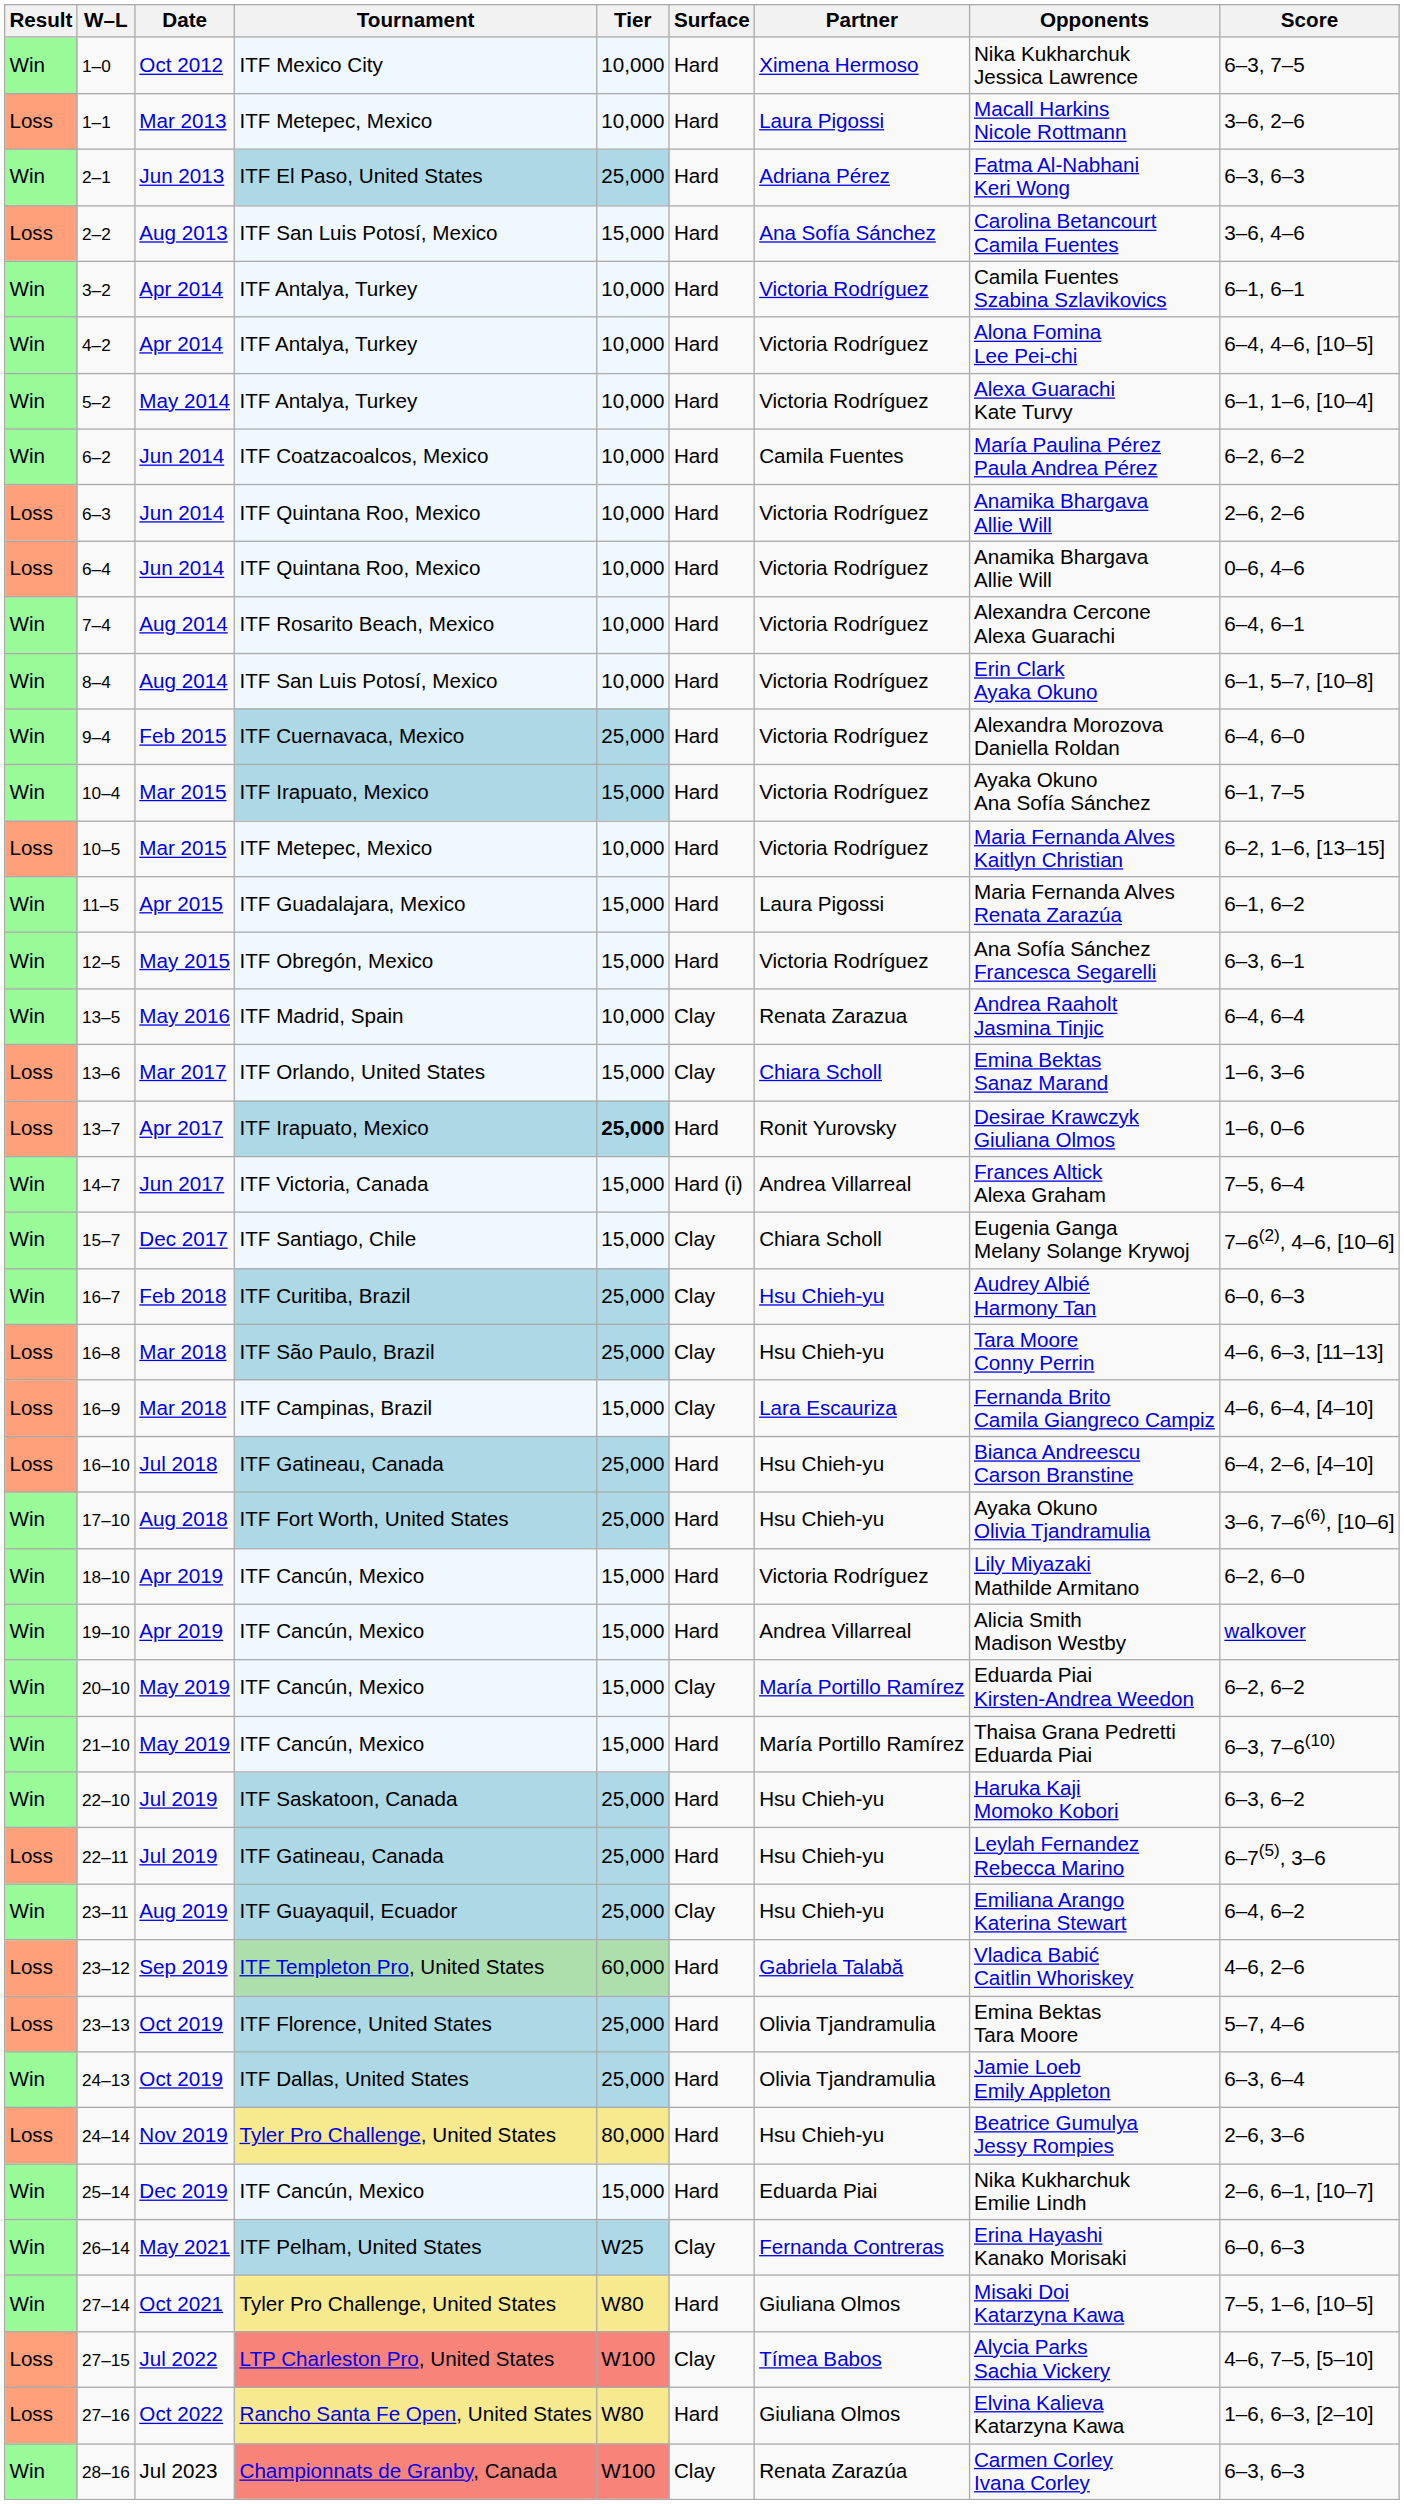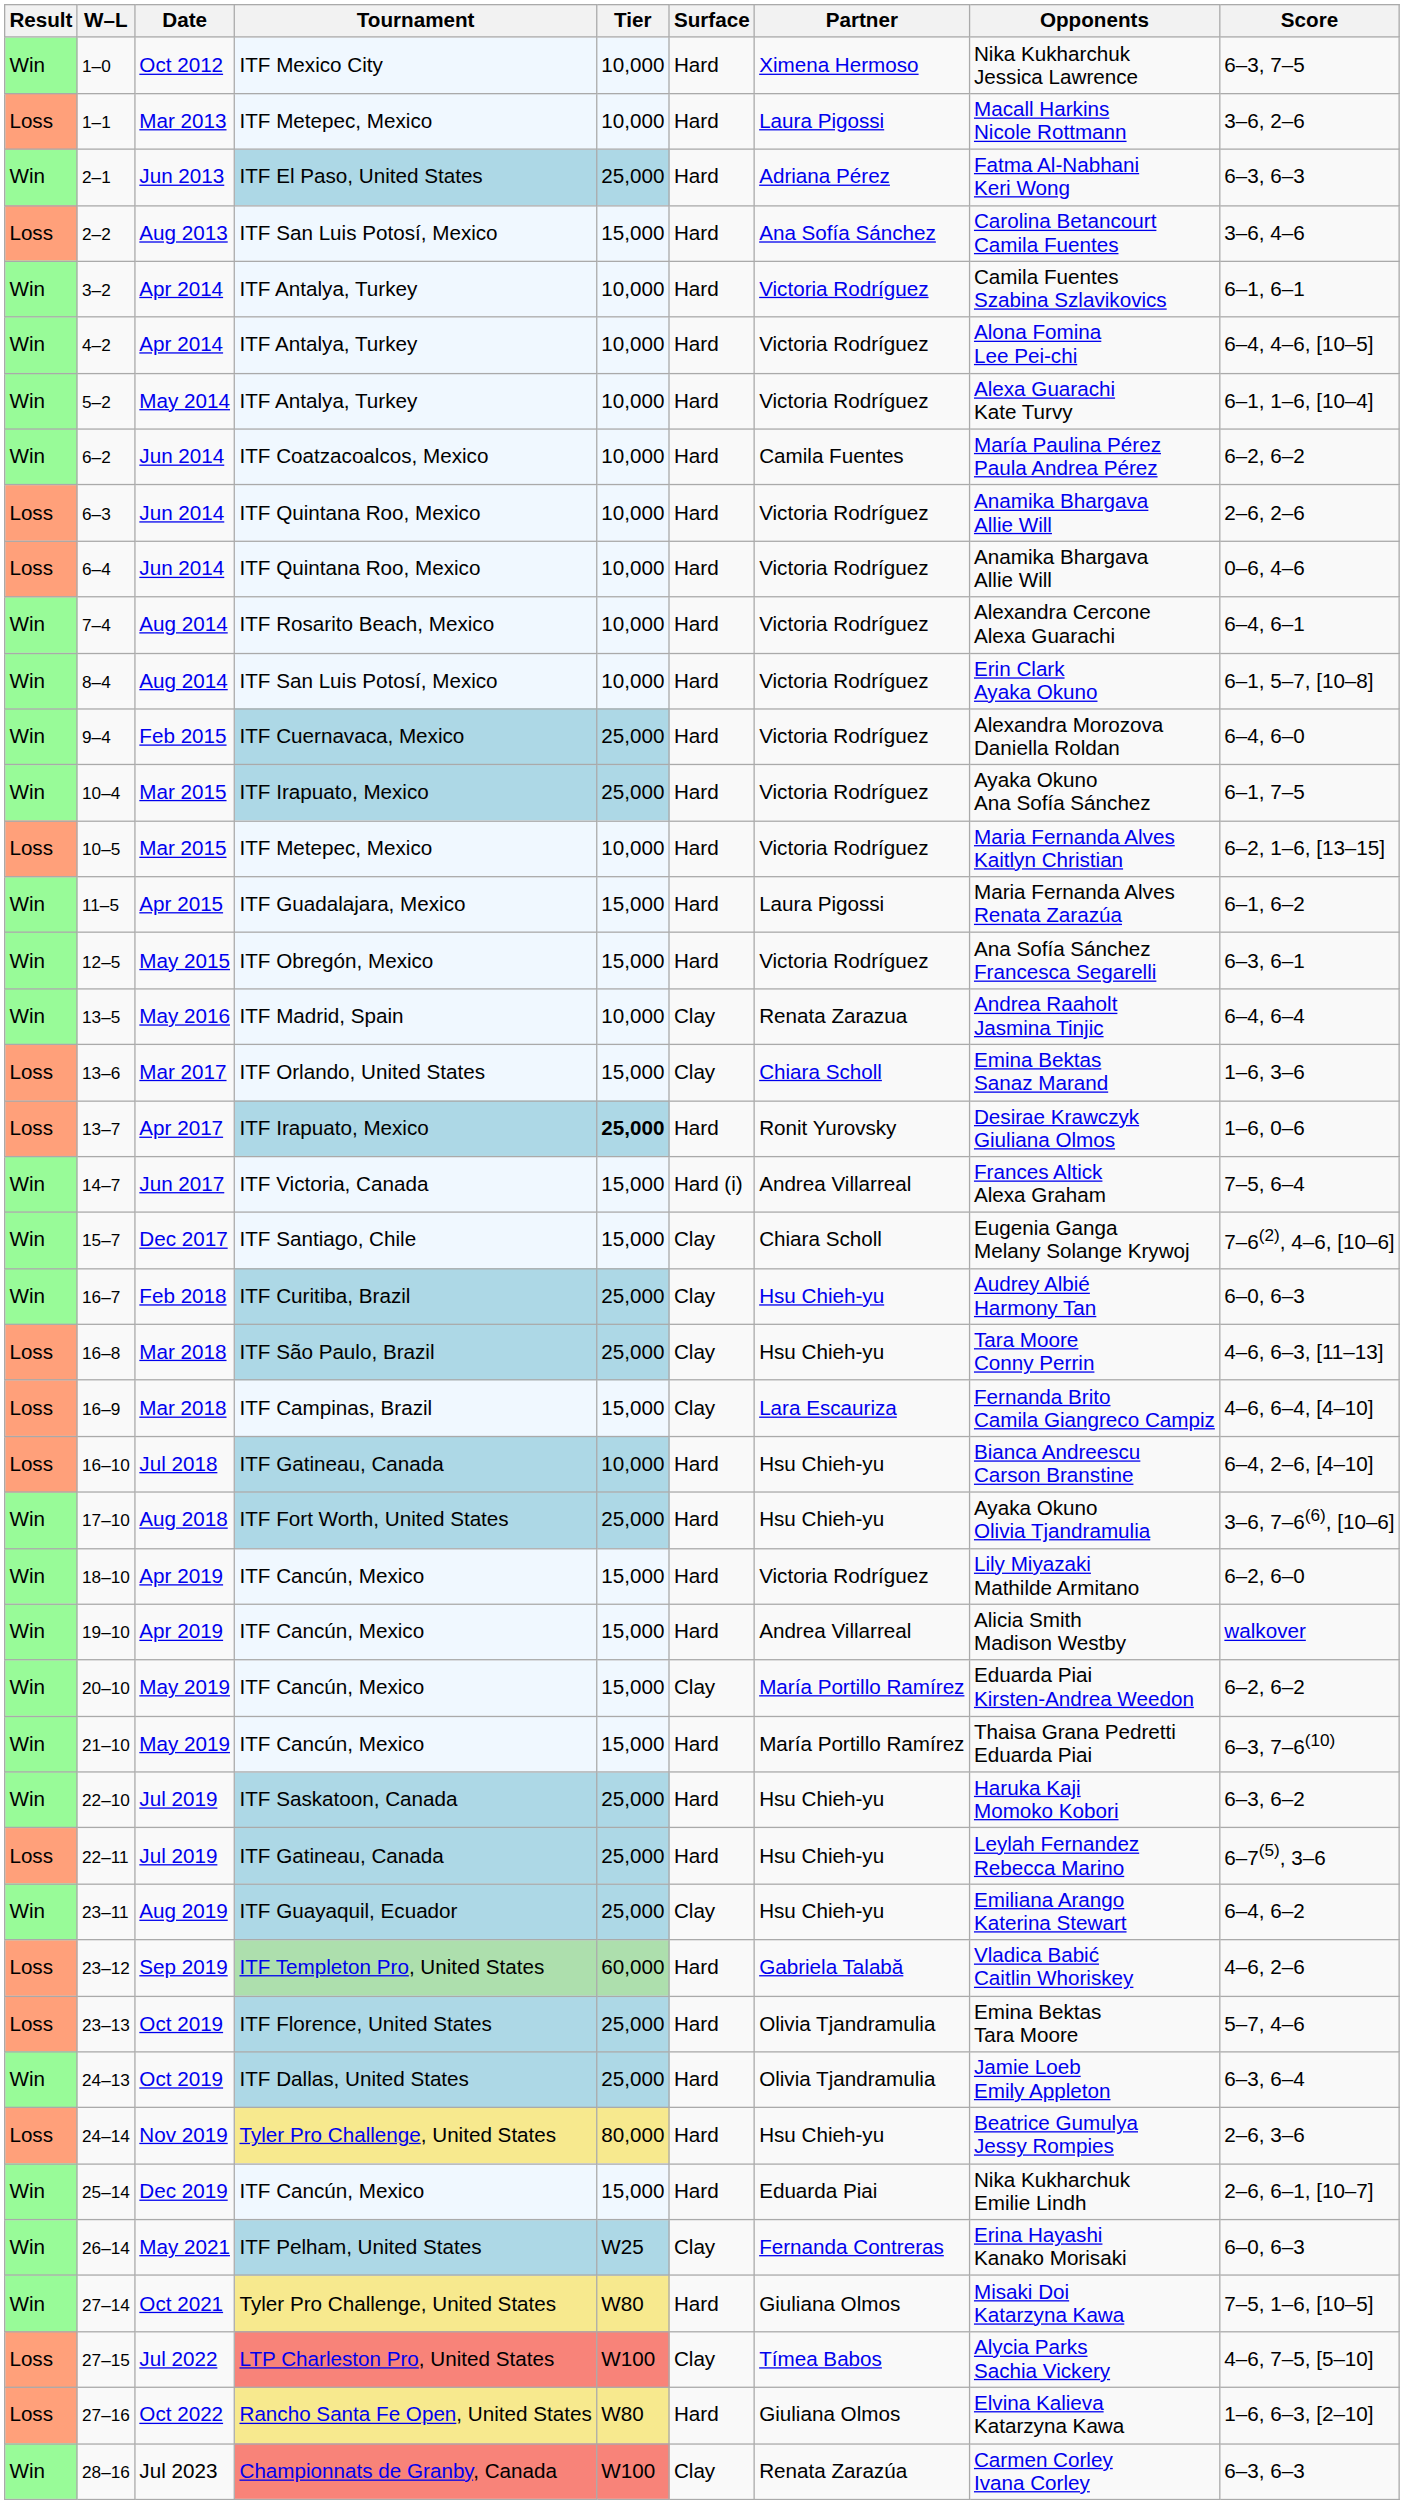10–4 | Tier: 15,000 -> 25,000
16–10 | Tier: 25,000 -> 10,000
